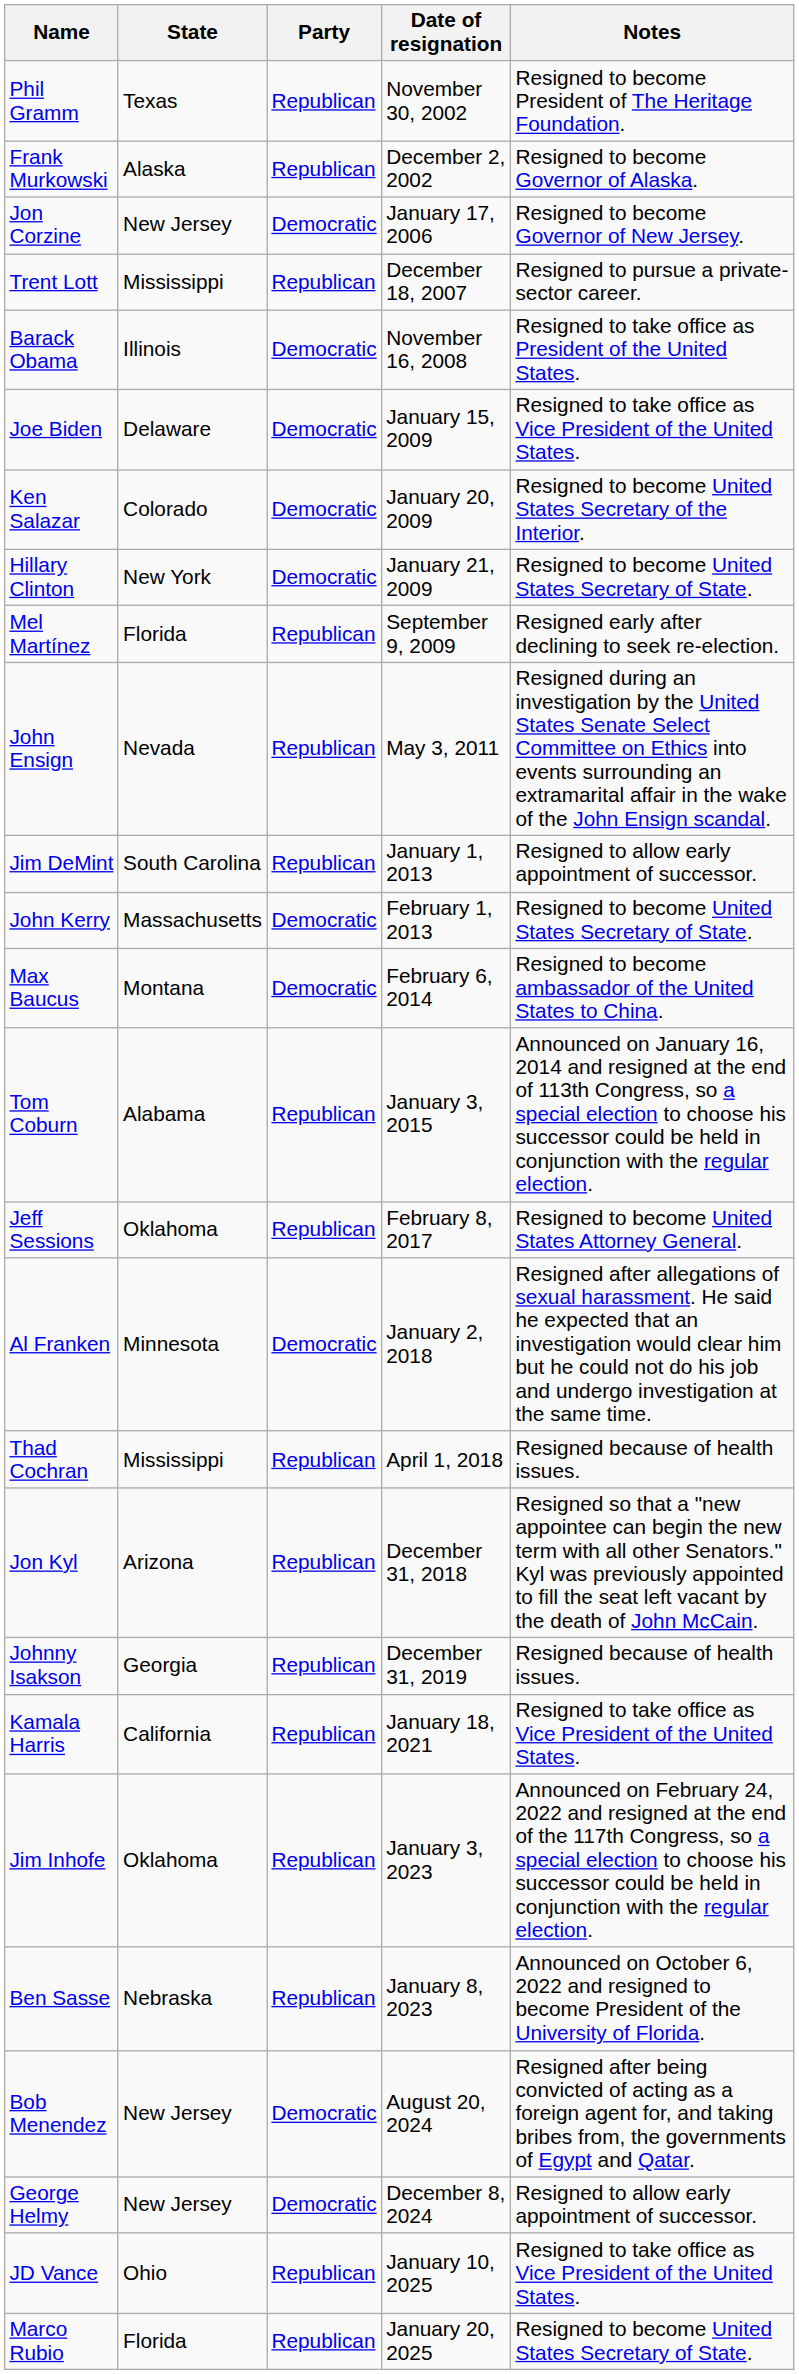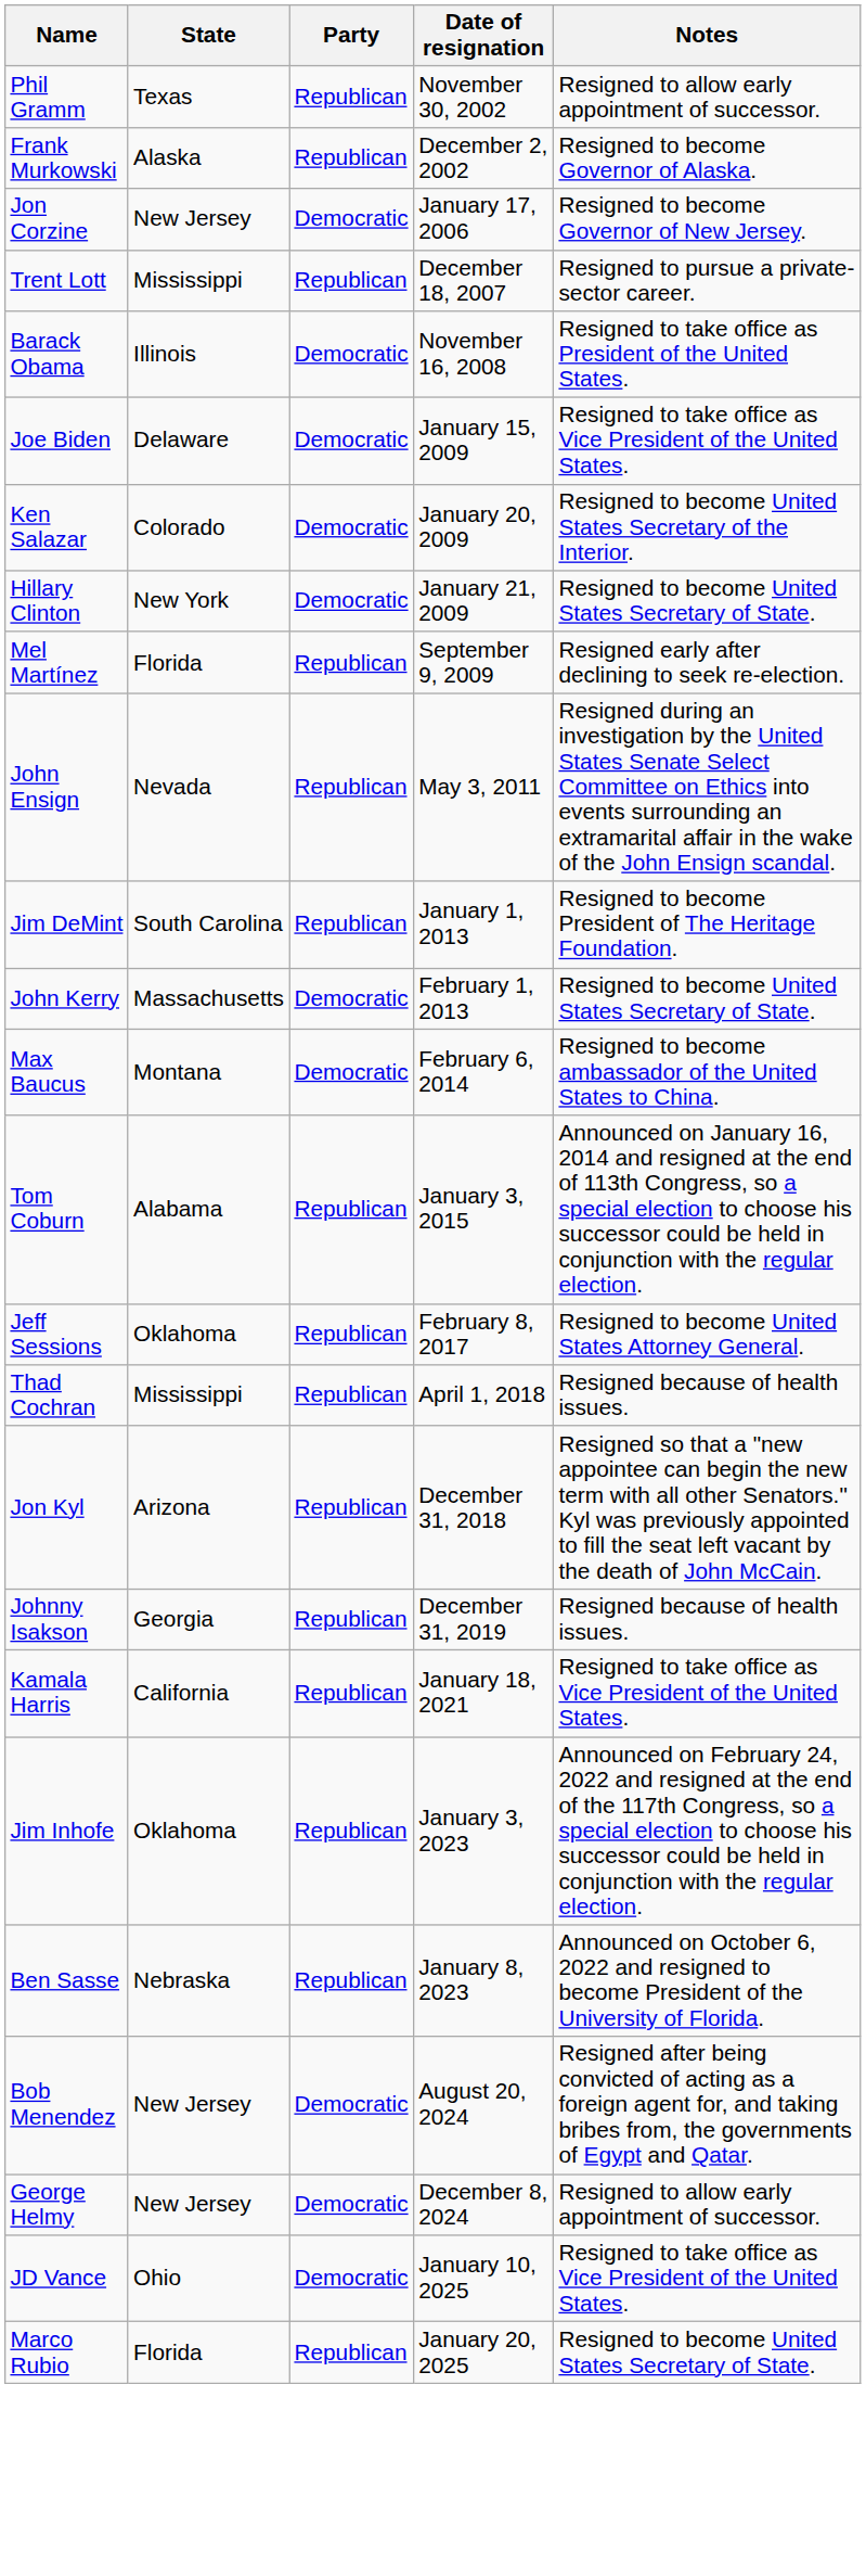Phil Gramm | Notes: Resigned to become President of The Heritage Foundation. -> Resigned to allow early appointment of successor.
Jim DeMint | Notes: Resigned to allow early appointment of successor. -> Resigned to become President of The Heritage Foundation.
- row: Al Franken | Minnesota | Democratic | January 2, 2018 | Resigned after allegations of sexual harassment. He said he expected that an investigation would clear him but he could not do his job and undergo investigation at the same time.
JD Vance | Party: Republican -> Democratic
